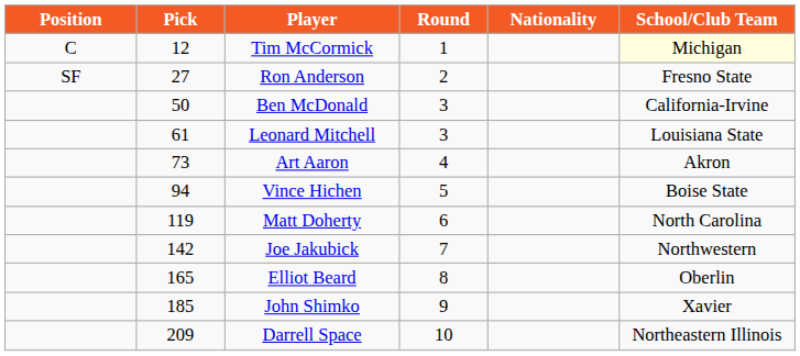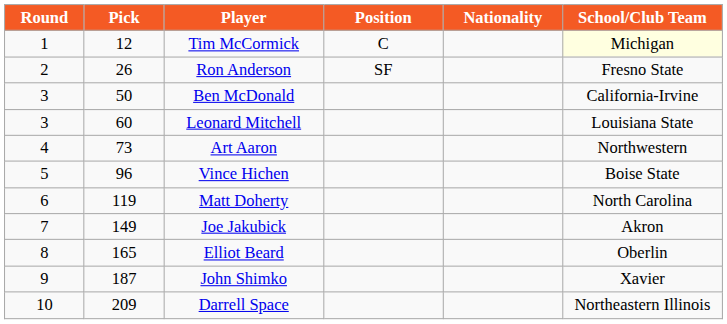columns swapped: Round <-> Position
Ron Anderson | Pick: 27 -> 26
Leonard Mitchell | Pick: 61 -> 60
Art Aaron | School/Club Team: Akron -> Northwestern
Vince Hichen | Pick: 94 -> 96
Joe Jakubick | Pick: 142 -> 149
Joe Jakubick | School/Club Team: Northwestern -> Akron
John Shimko | Pick: 185 -> 187
